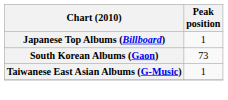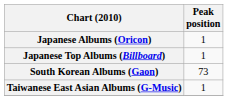+ row: Japanese Albums (Oricon) | 1
